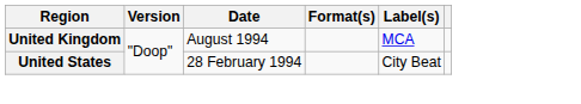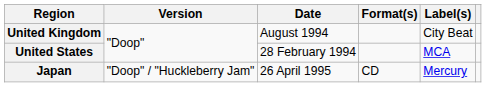United Kingdom | Label(s): MCA -> City Beat
United States | Label(s): City Beat -> MCA
+ row: Japan | "Doop" / "Huckleberry Jam" | 26 April 1995 | CD | Mercury
